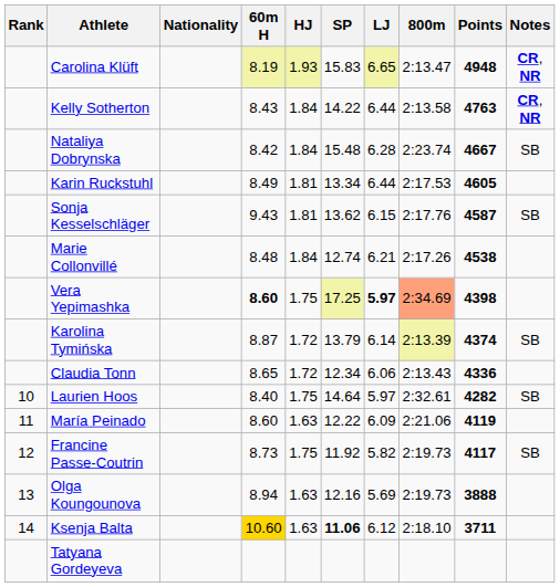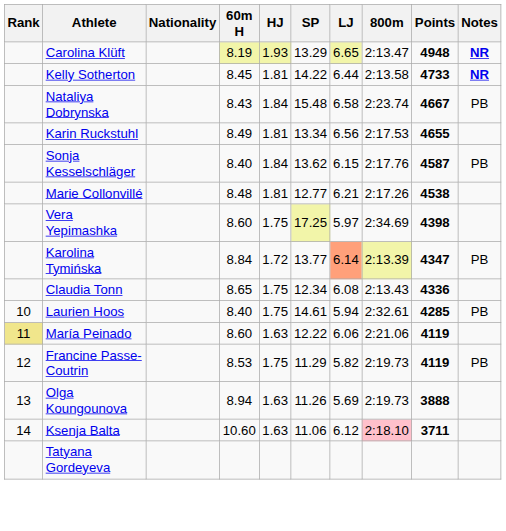Carolina Klüft | SP: 15.83 -> 13.29
Carolina Klüft | Notes: CR, NR -> NR
Kelly Sotherton | 60m H: 8.43 -> 8.45
Kelly Sotherton | HJ: 1.84 -> 1.81
Kelly Sotherton | Points: 4763 -> 4733
Kelly Sotherton | Notes: CR, NR -> NR
Nataliya Dobrynska | 60m H: 8.42 -> 8.43
Nataliya Dobrynska | LJ: 6.28 -> 6.58
Nataliya Dobrynska | Notes: SB -> PB
Karin Ruckstuhl | LJ: 6.44 -> 6.56
Karin Ruckstuhl | Points: 4605 -> 4655
Sonja Kesselschläger | 60m H: 9.43 -> 8.40
Sonja Kesselschläger | HJ: 1.81 -> 1.84
Sonja Kesselschläger | Notes: SB -> PB
Marie Collonvillé | HJ: 1.84 -> 1.81
Marie Collonvillé | SP: 12.74 -> 12.77
Vera Yepimashka | 60m H: bold -> normal
Vera Yepimashka | LJ: bold -> normal
Vera Yepimashka | 800m: lightsalmon background -> no background
Karolina Tymińska | 60m H: 8.87 -> 8.84
Karolina Tymińska | SP: 13.79 -> 13.77
Karolina Tymińska | LJ: no background -> lightsalmon background
Karolina Tymińska | Points: 4374 -> 4347
Karolina Tymińska | Notes: SB -> PB
Claudia Tonn | HJ: 1.72 -> 1.75
Claudia Tonn | LJ: 6.06 -> 6.08
Laurien Hoos | SP: 14.64 -> 14.61
Laurien Hoos | LJ: 5.97 -> 5.94
Laurien Hoos | Points: 4282 -> 4285
Laurien Hoos | Notes: SB -> PB
María Peinado | Rank: no background -> khaki background
María Peinado | LJ: 6.09 -> 6.06
Francine Passe-Coutrin | 60m H: 8.73 -> 8.53
Francine Passe-Coutrin | SP: 11.92 -> 11.29
Francine Passe-Coutrin | Points: 4117 -> 4119
Francine Passe-Coutrin | Notes: SB -> PB
Olga Koungounova | SP: 12.16 -> 11.26
Ksenja Balta | 60m H: gold background -> no background
Ksenja Balta | SP: bold -> normal
Ksenja Balta | 800m: no background -> pink background
